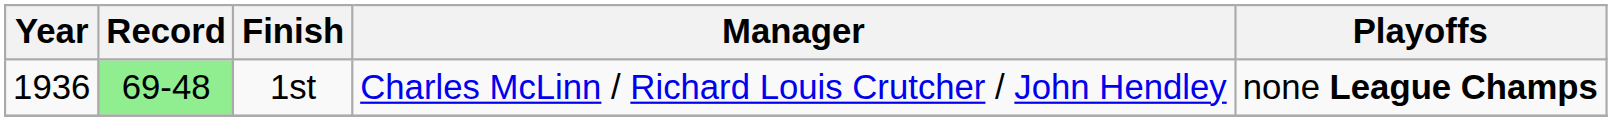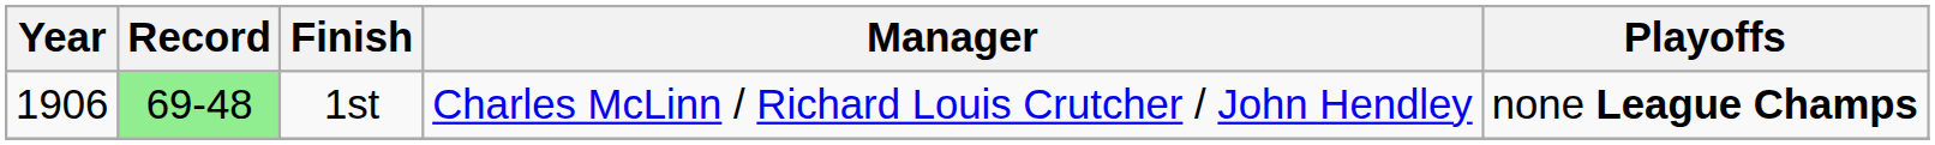1st | Year: 1936 -> 1906
